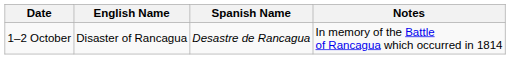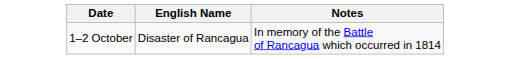- column: Spanish Name | Desastre de Rancagua
